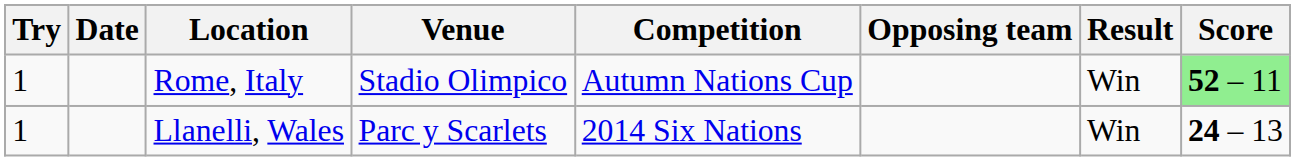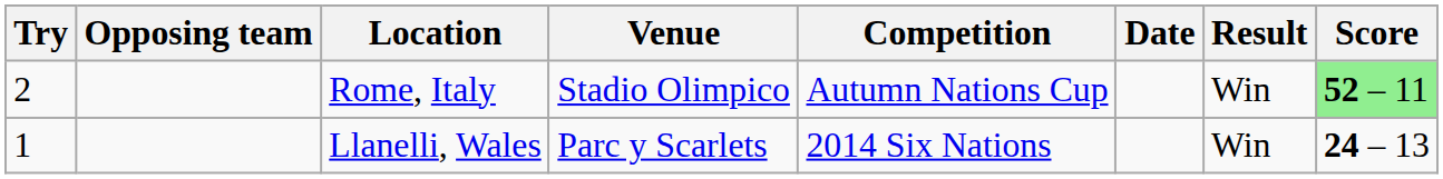columns swapped: Opposing team <-> Date
Rome, Italy | Try: 1 -> 2
